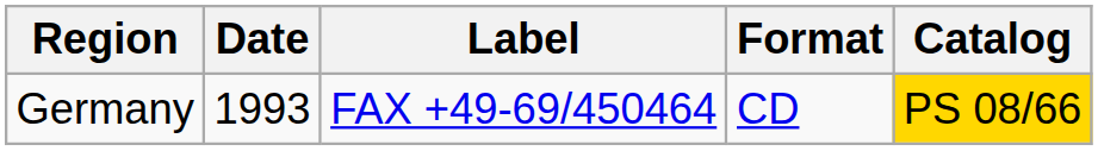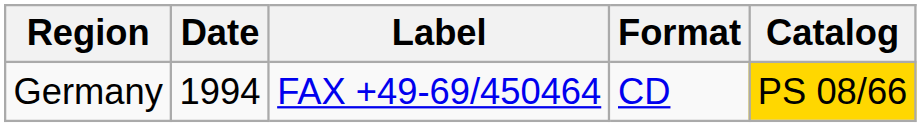Germany | Date: 1993 -> 1994
